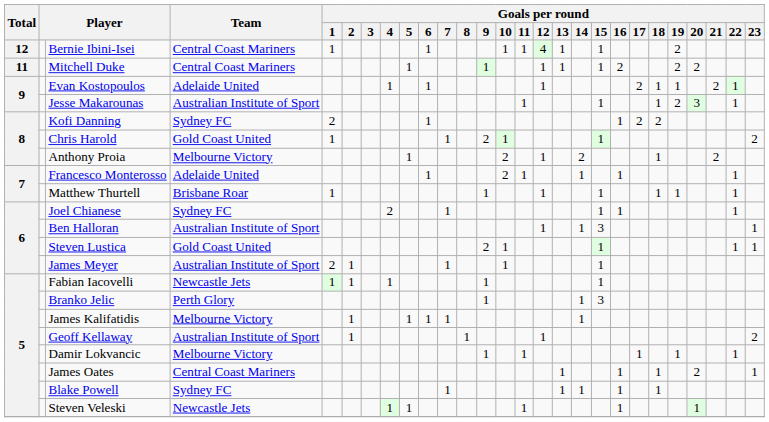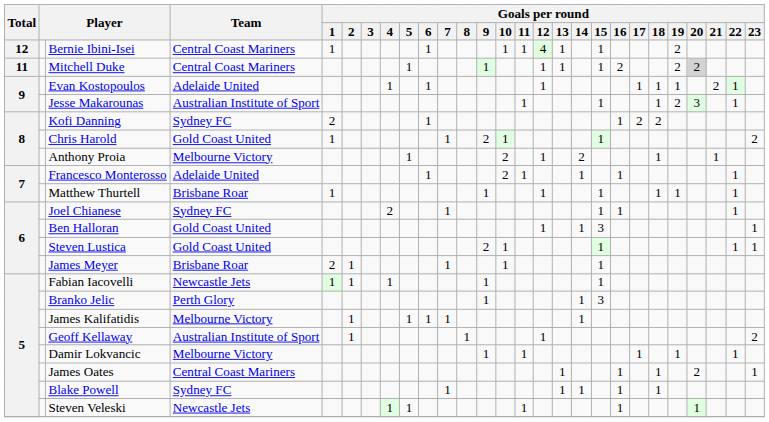Mitchell Duke | Goals per round / 20: no background -> lightgrey background
Evan Kostopoulos | Goals per round / 17: 2 -> 1
Anthony Proia | Goals per round / 21: 2 -> 1
Ben Halloran | Team: Australian Institute of Sport -> Gold Coast United
James Meyer | Team: Australian Institute of Sport -> Brisbane Roar
